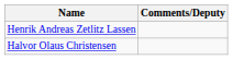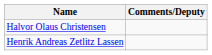rows swapped: Halvor Olaus Christensen <-> Henrik Andreas Zetlitz Lassen
